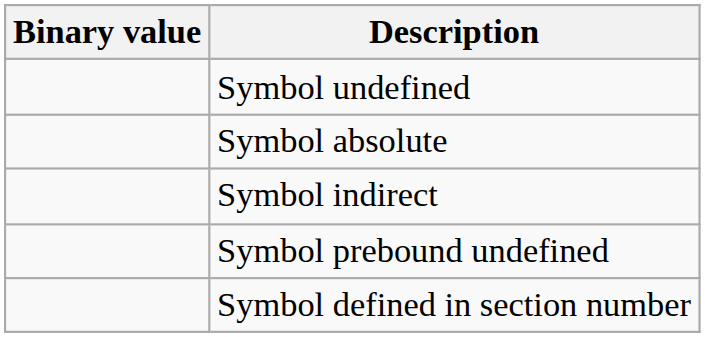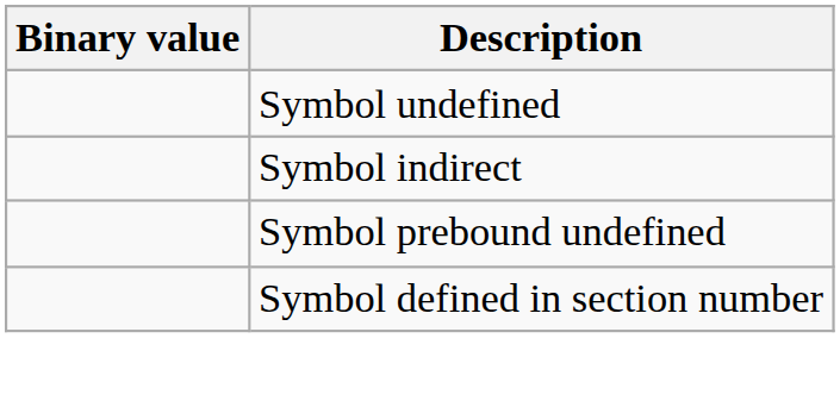- row: Symbol absolute
